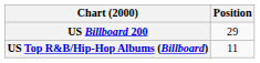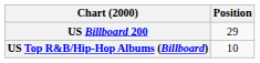US Top R&B/Hip-Hop Albums (Billboard) | Position: 11 -> 10
